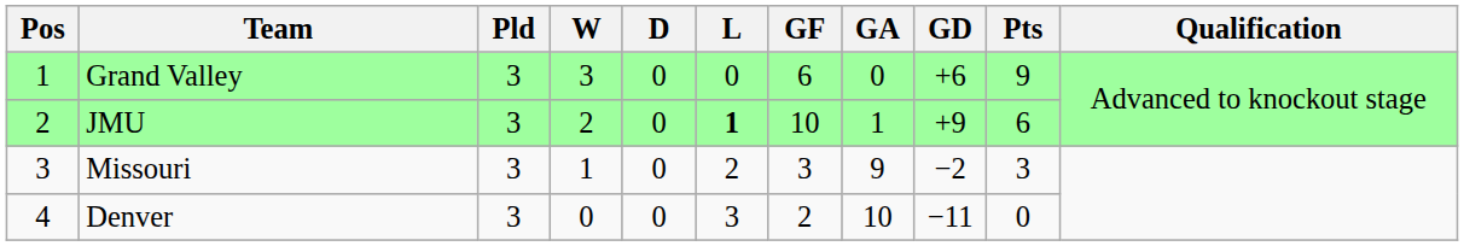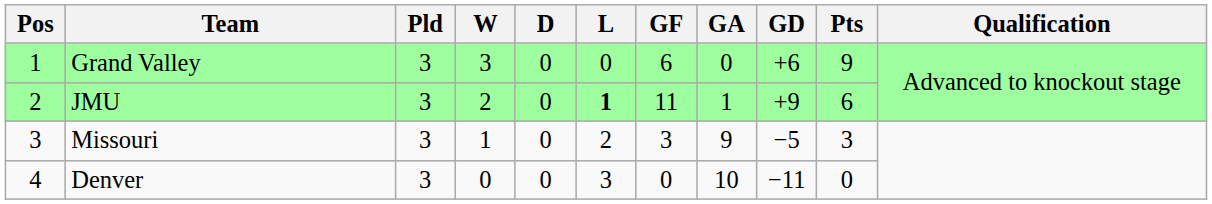JMU | GF: 10 -> 11
Missouri | GD: −2 -> −5
Denver | GF: 2 -> 0
